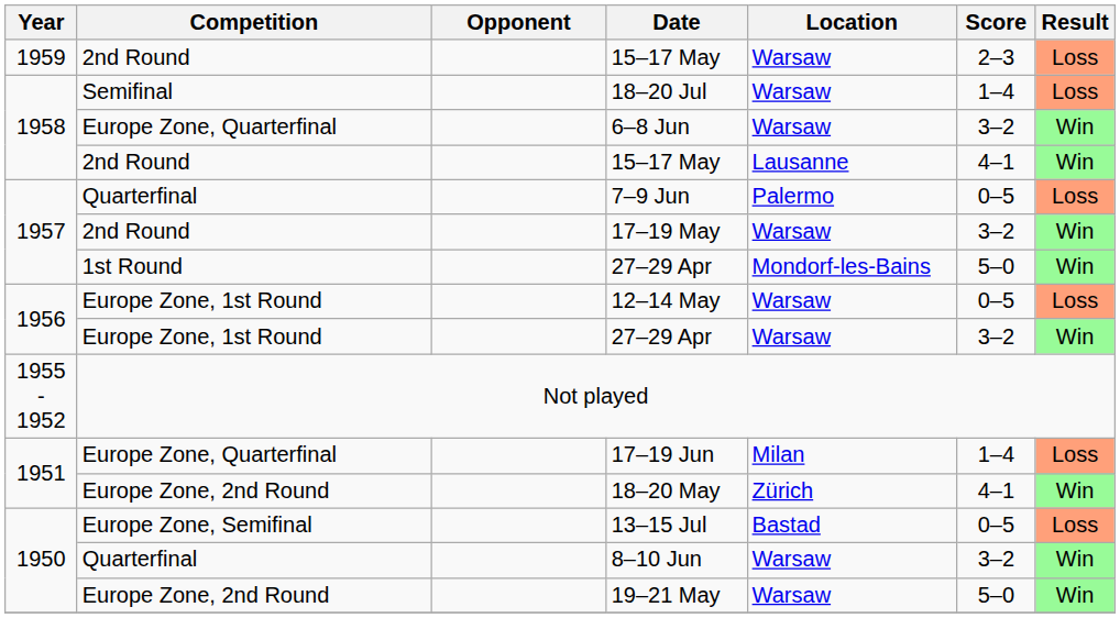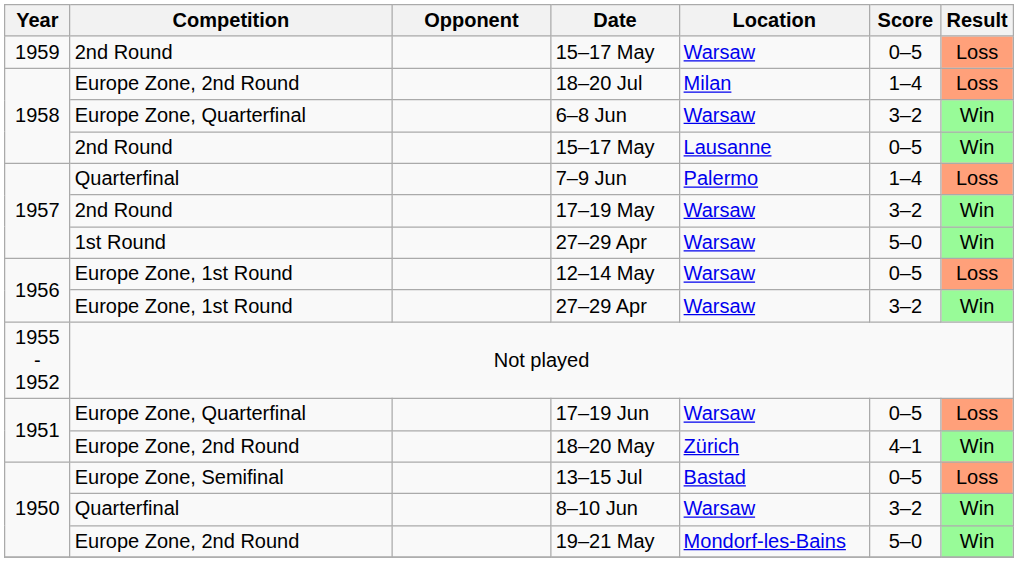1959 / 15–17 May | Score: 2–3 -> 0–5
18–20 Jul | Competition: Semifinal -> Europe Zone, 2nd Round
18–20 Jul | Location: Warsaw -> Milan
1958 / 15–17 May | Score: 4–1 -> 0–5
7–9 Jun | Score: 0–5 -> 1–4
1957 / 27–29 Apr | Location: Mondorf-les-Bains -> Warsaw
17–19 Jun | Location: Milan -> Warsaw
17–19 Jun | Score: 1–4 -> 0–5
19–21 May | Location: Warsaw -> Mondorf-les-Bains
